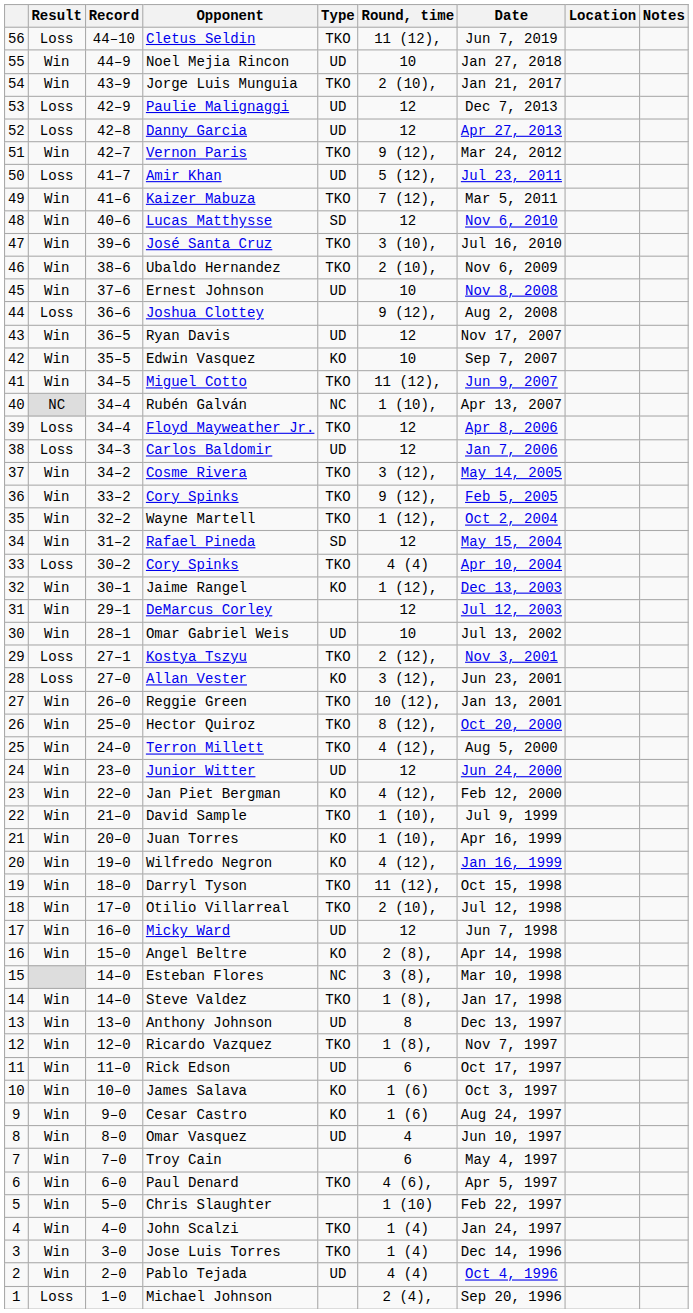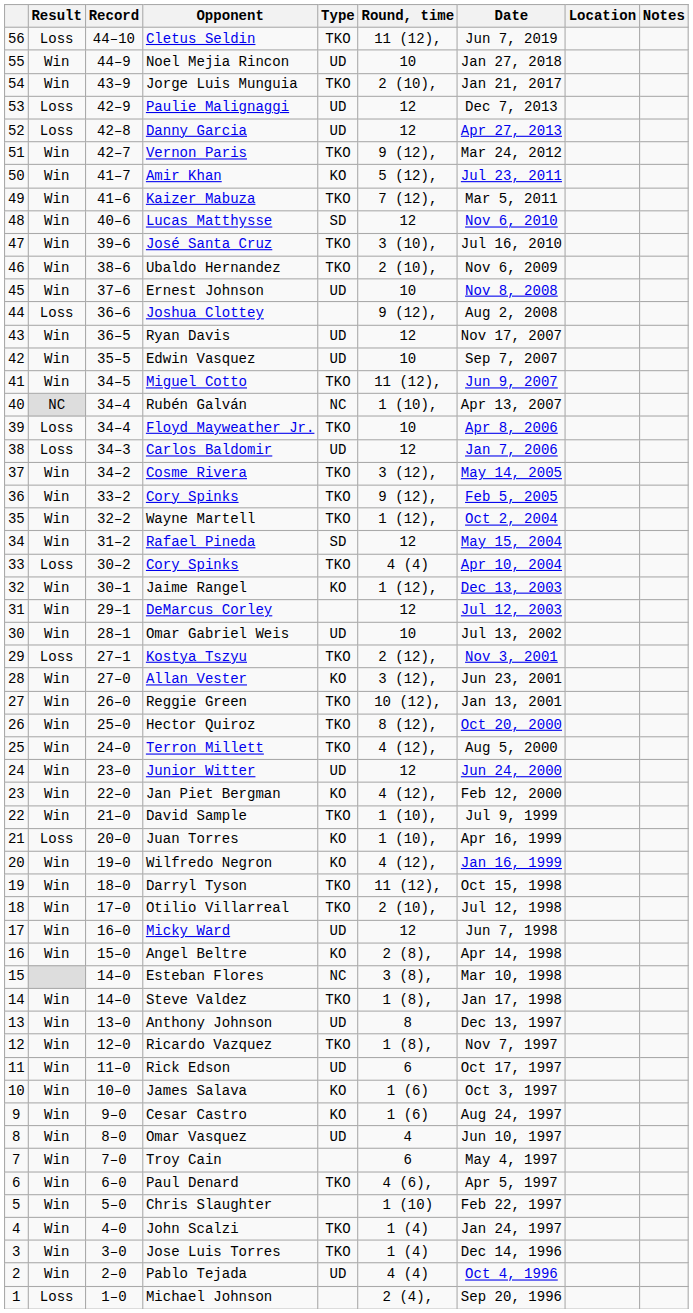Amir Khan | Result: Loss -> Win
Amir Khan | Type: UD -> KO
Edwin Vasquez | Type: KO -> UD
Floyd Mayweather Jr. | Round, time: 12 -> 10
Allan Vester | Result: Loss -> Win
Juan Torres | Result: Win -> Loss
